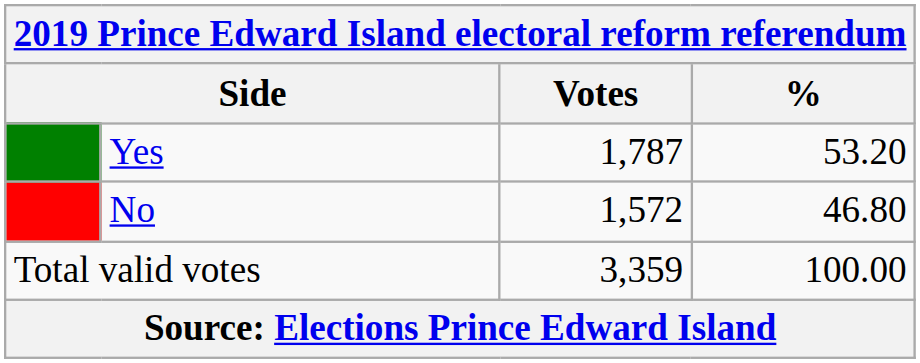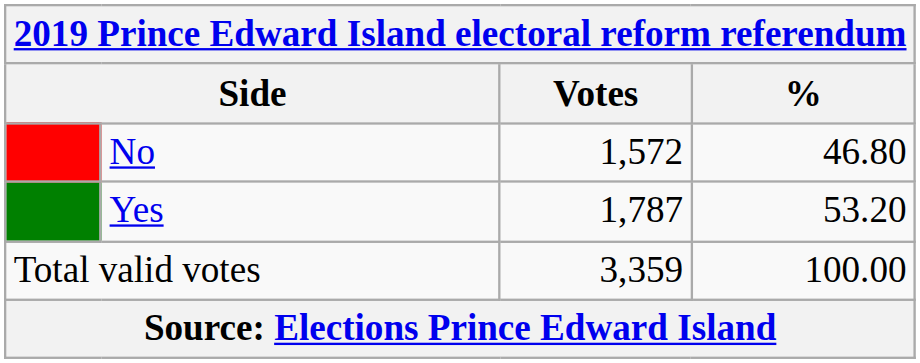rows swapped: Yes <-> No
